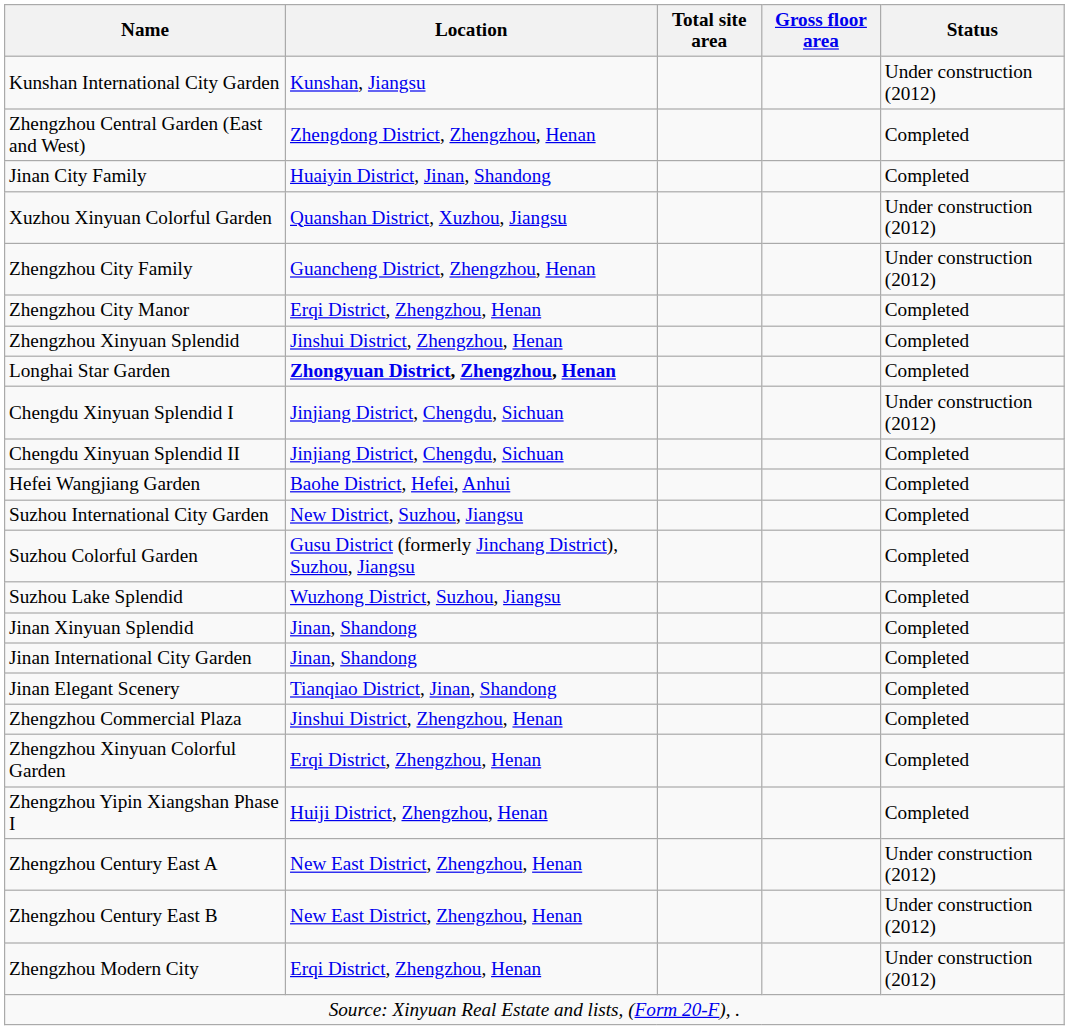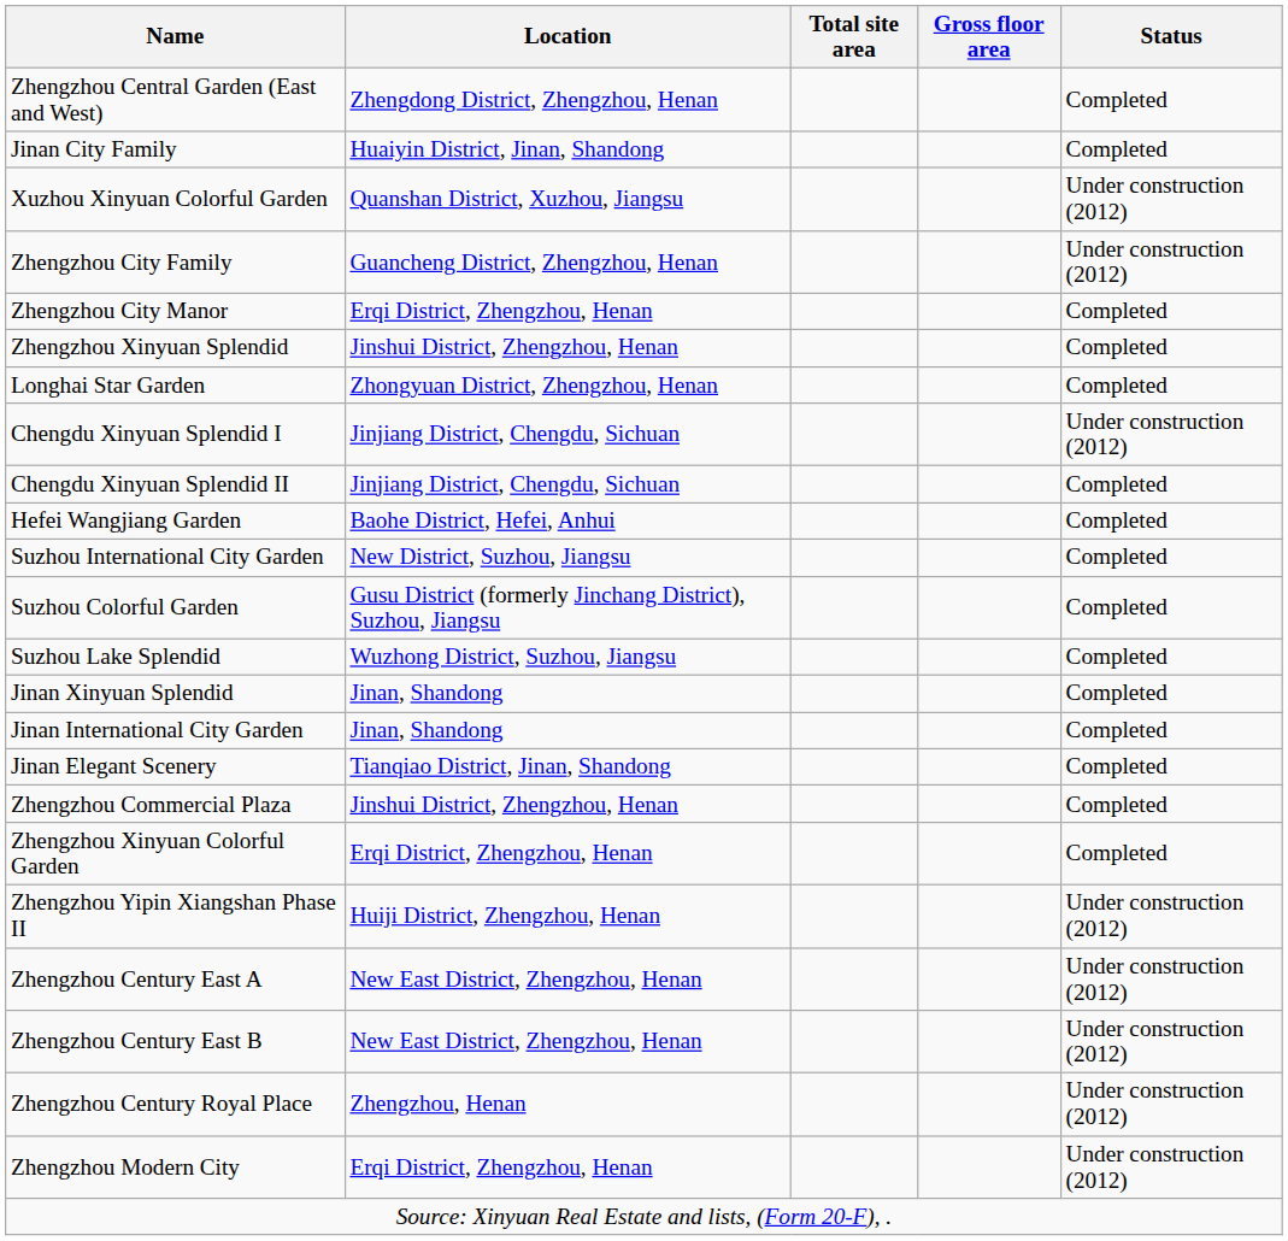- row: Kunshan International City Garden | Kunshan, Jiangsu | Under construction (2012)
Longhai Star Garden | Location: bold -> normal
- row: Zhengzhou Yipin Xiangshan Phase I | Huiji District, Zhengzhou, Henan | Completed
+ row: Zhengzhou Yipin Xiangshan Phase II | Huiji District, Zhengzhou, Henan | Under construction (2012)
+ row: Zhengzhou Century Royal Place | Zhengzhou, Henan | Under construction (2012)
